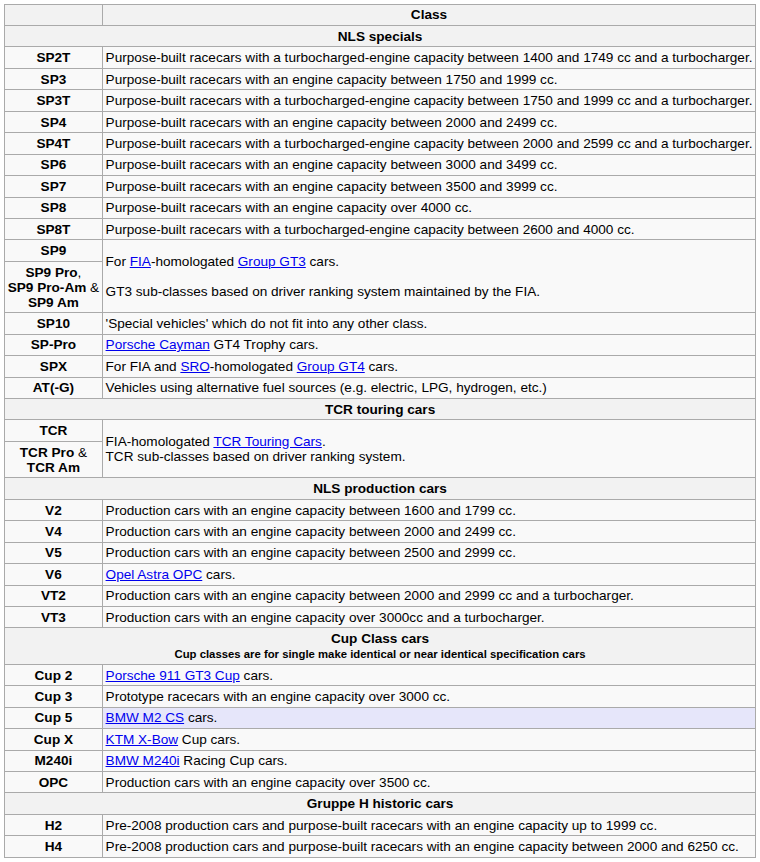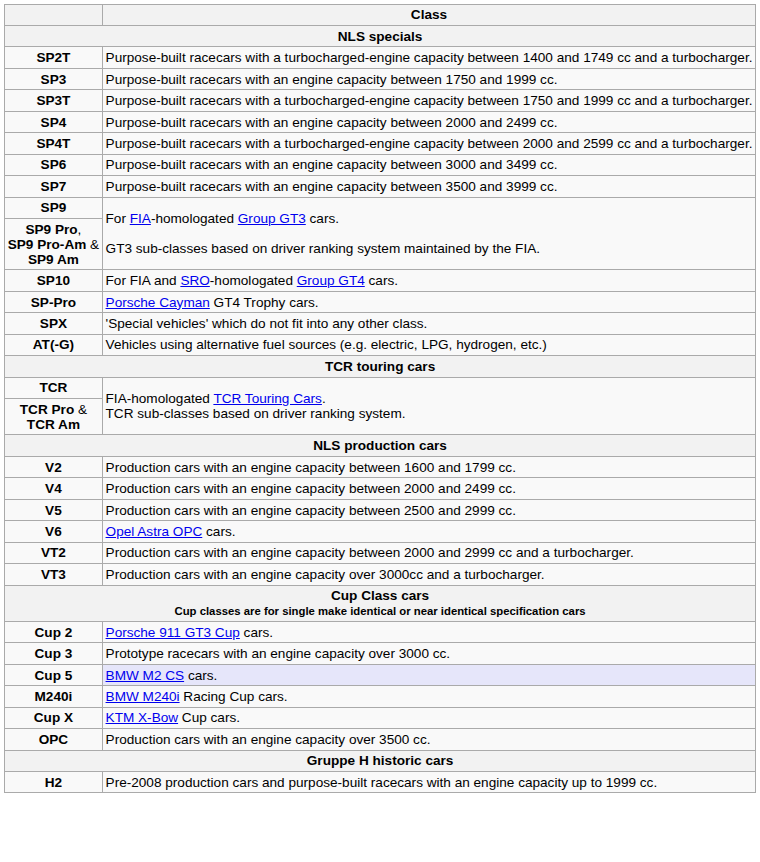- row: SP8 | Purpose-built racecars with an engine capacity over 4000 cc.
- row: SP8T | Purpose-built racecars with a turbocharged-engine capacity between 2600 and 4000 cc.
SP10 | Class: 'Special vehicles' which do not fit into any other class. -> For FIA and SRO-homologated Group GT4 cars.
SPX | Class: For FIA and SRO-homologated Group GT4 cars. -> 'Special vehicles' which do not fit into any other class.
rows swapped: Cup X <-> M240i
- row: H4 | Pre-2008 production cars and purpose-built racecars with an engine capacity between 2000 and 6250 cc.
